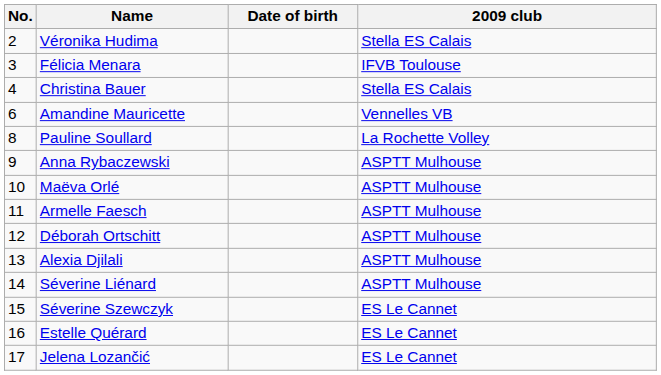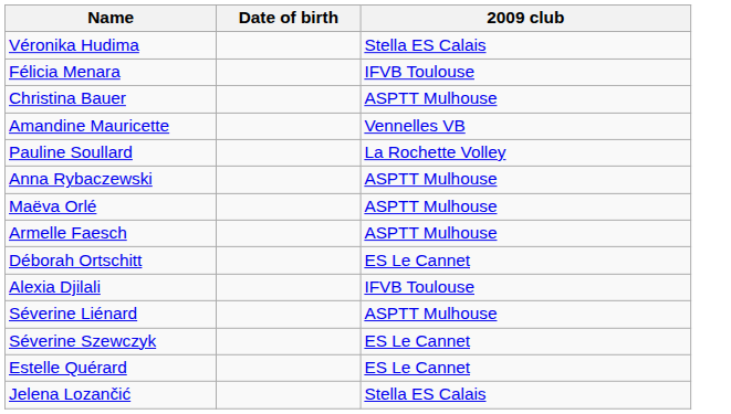- column: No. | 2 | 3 | 4 | 6 | 8 | 9 | 10 | 11 | 12 | 13 | 14 | 15 | 16 | 17
Christina Bauer | 2009 club: Stella ES Calais -> ASPTT Mulhouse
Déborah Ortschitt | 2009 club: ASPTT Mulhouse -> ES Le Cannet
Alexia Djilali | 2009 club: ASPTT Mulhouse -> IFVB Toulouse
Jelena Lozančić | 2009 club: ES Le Cannet -> Stella ES Calais
